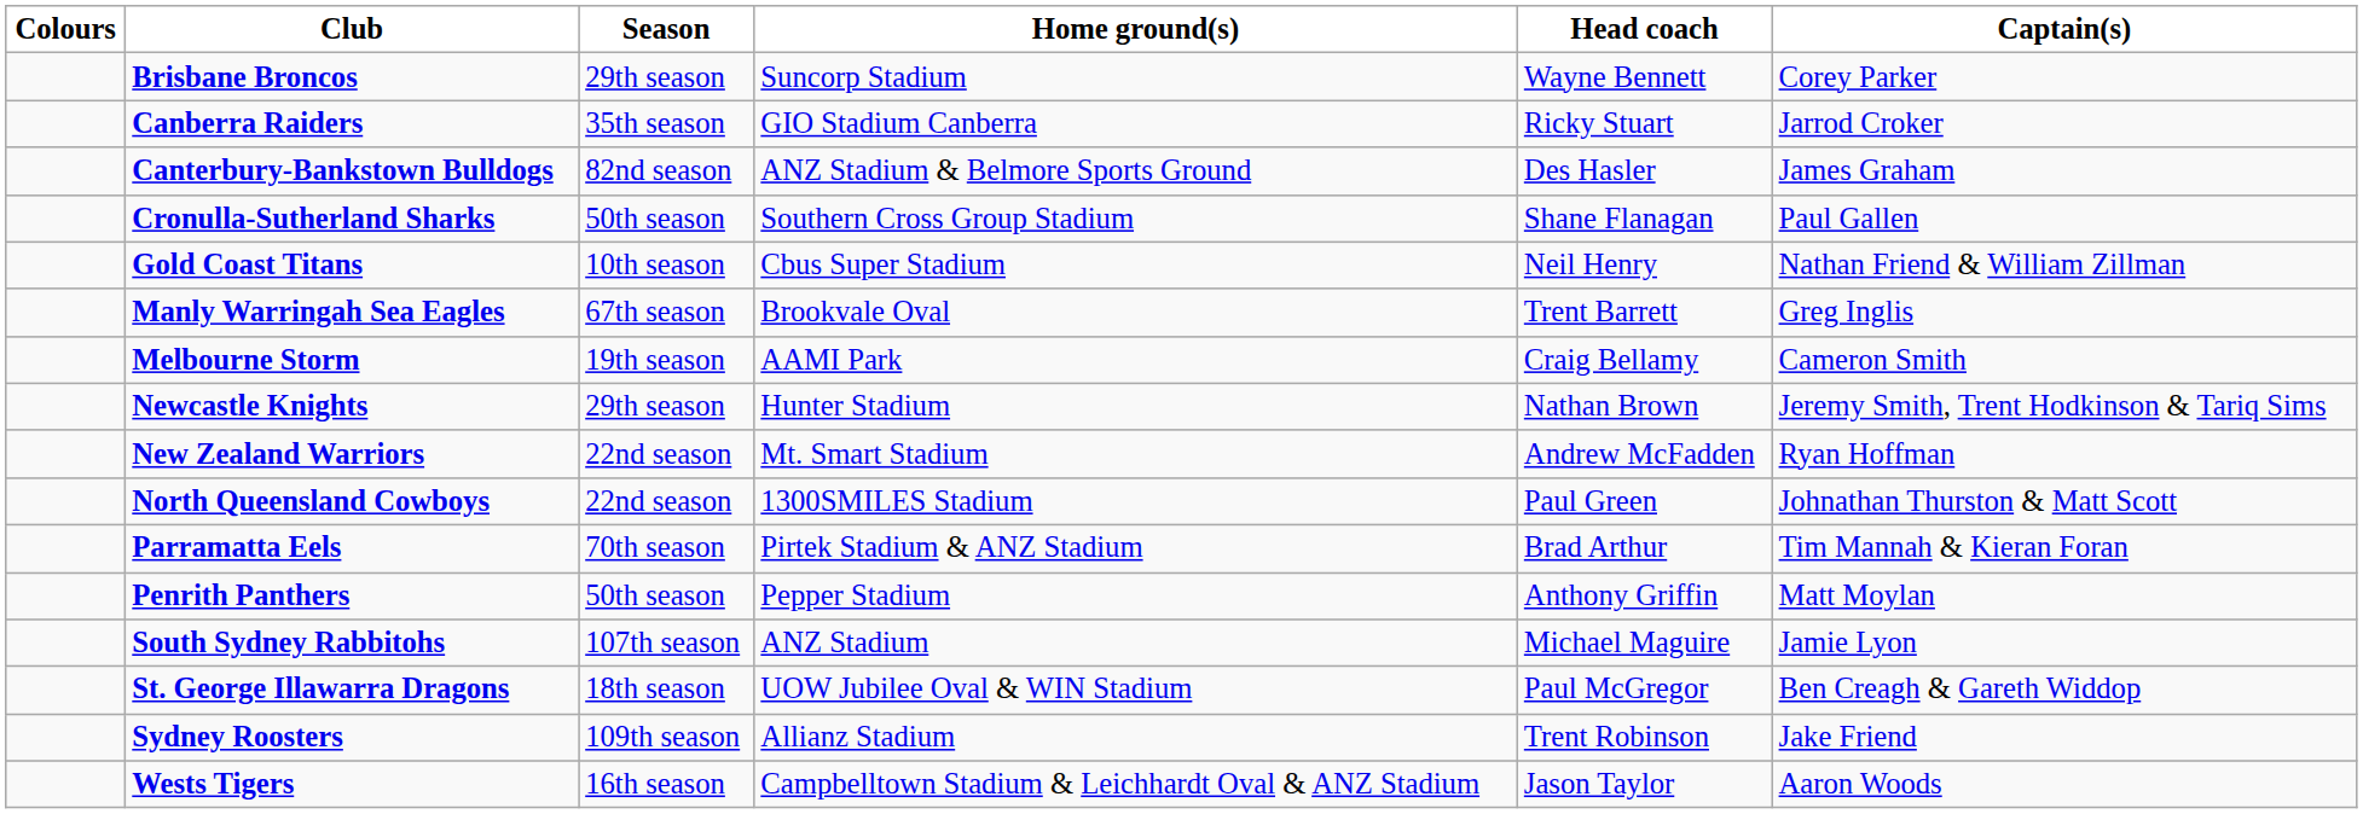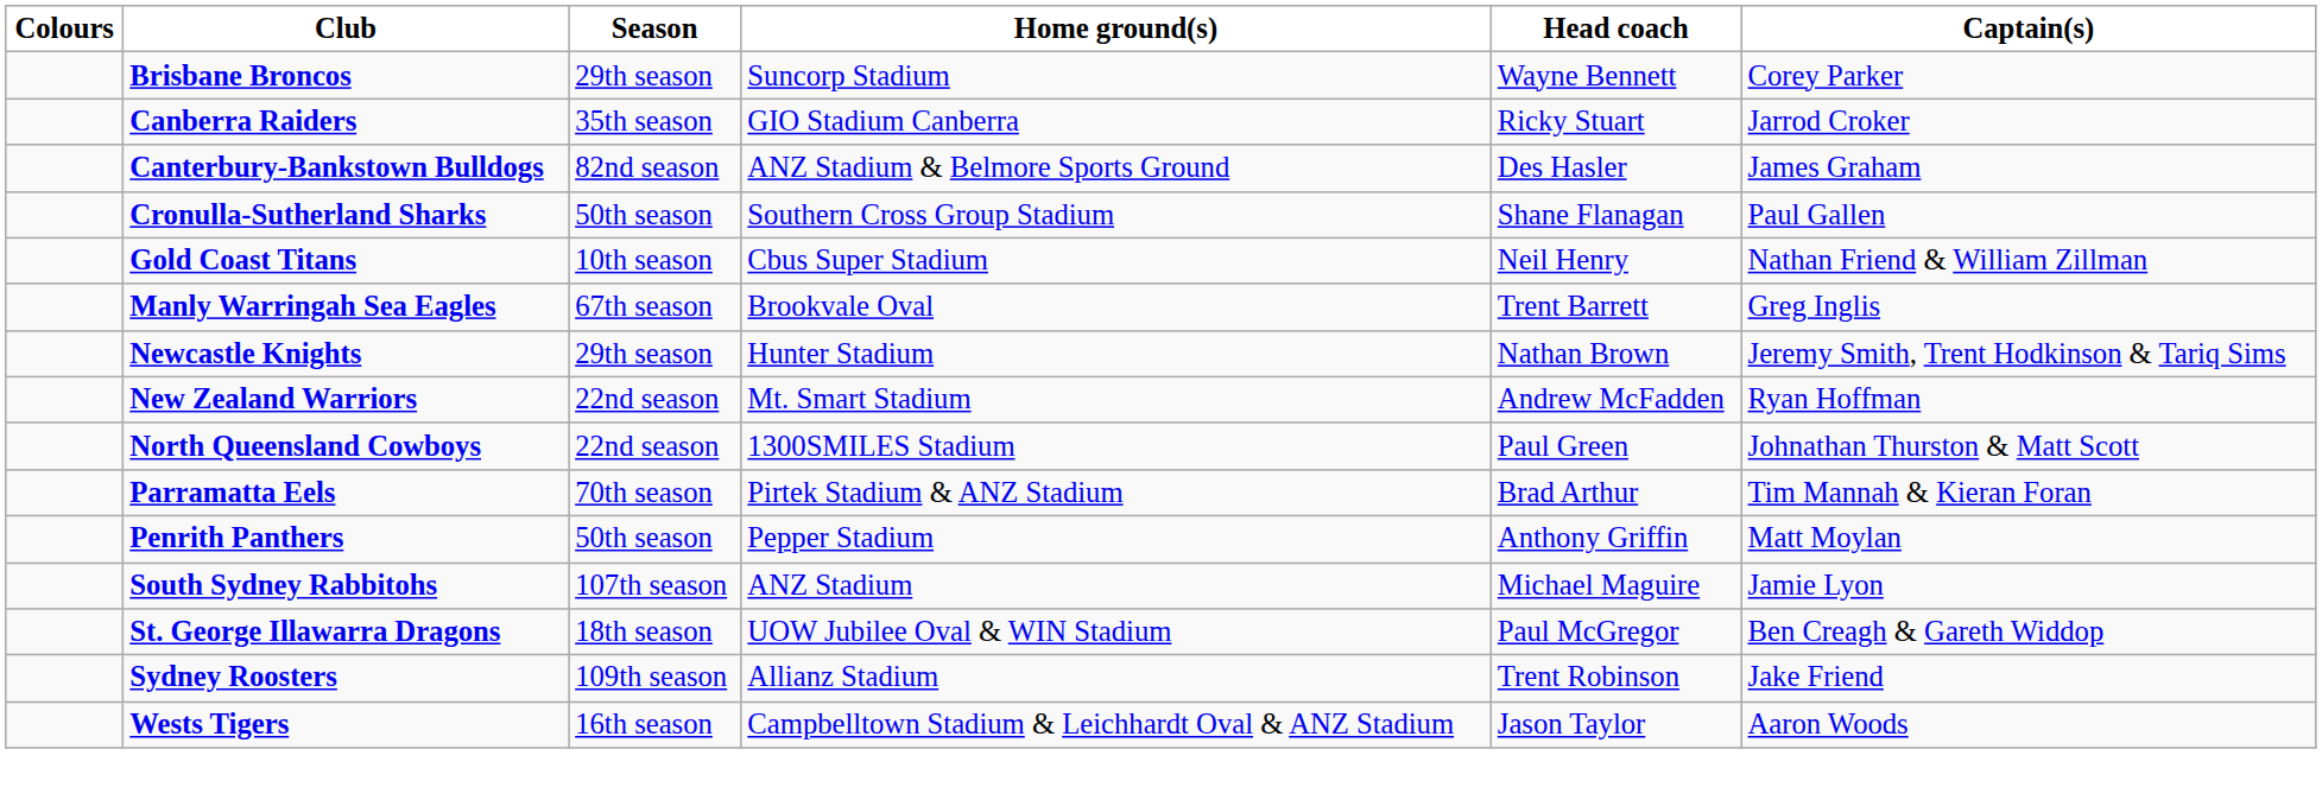- row: Melbourne Storm | 19th season | AAMI Park | Craig Bellamy | Cameron Smith
